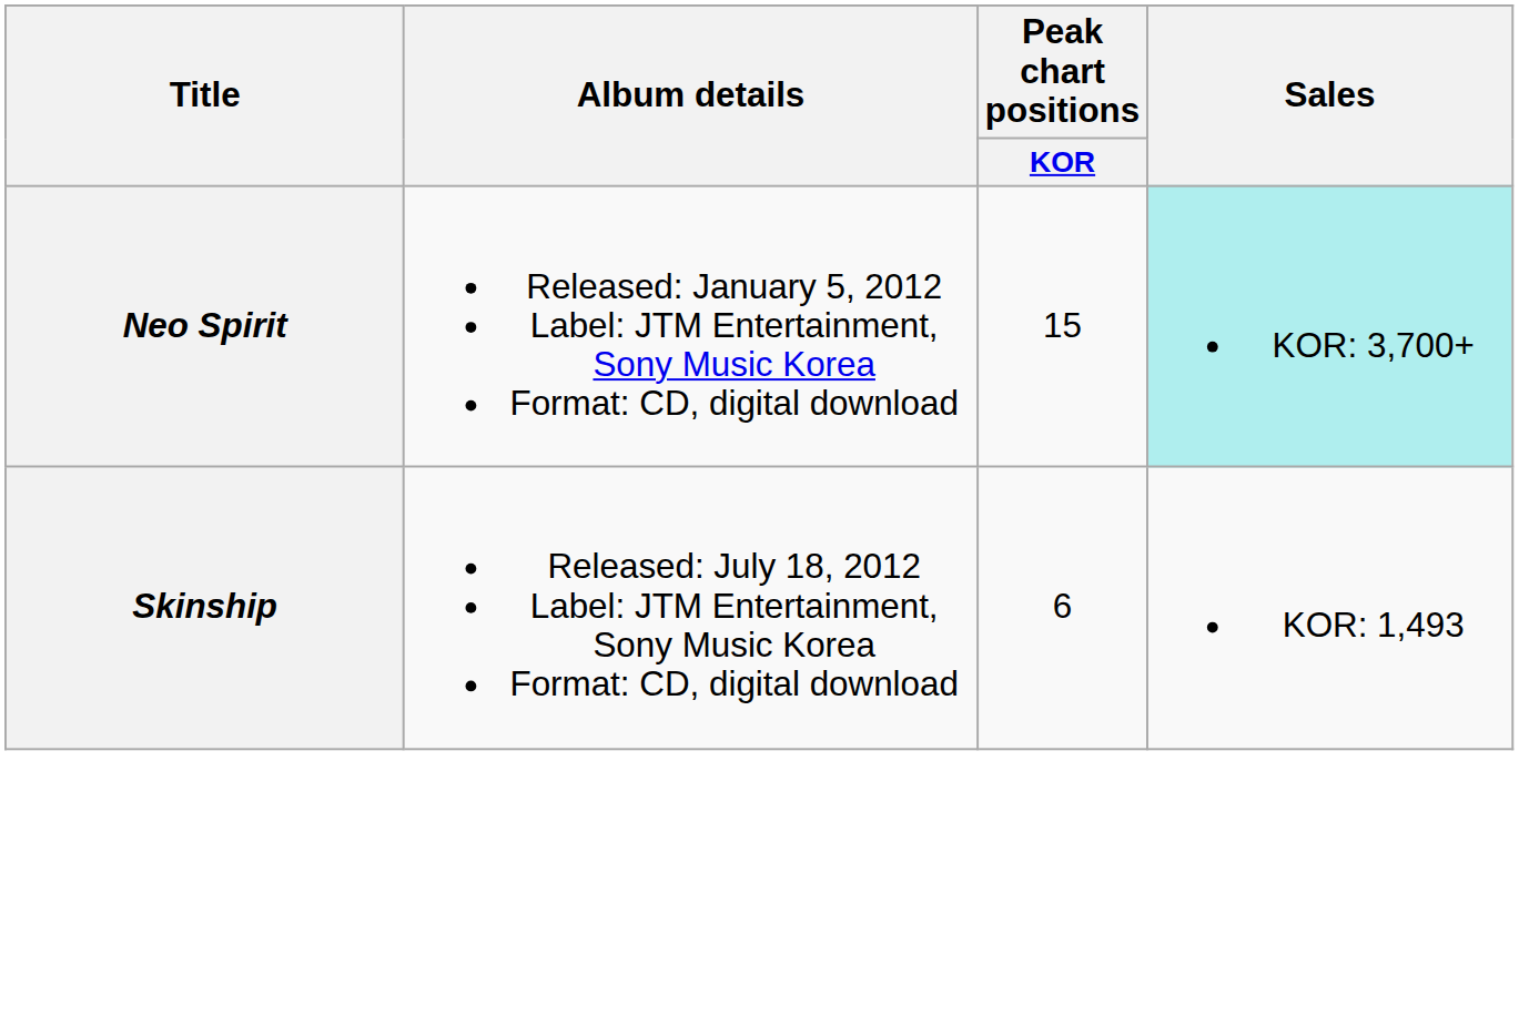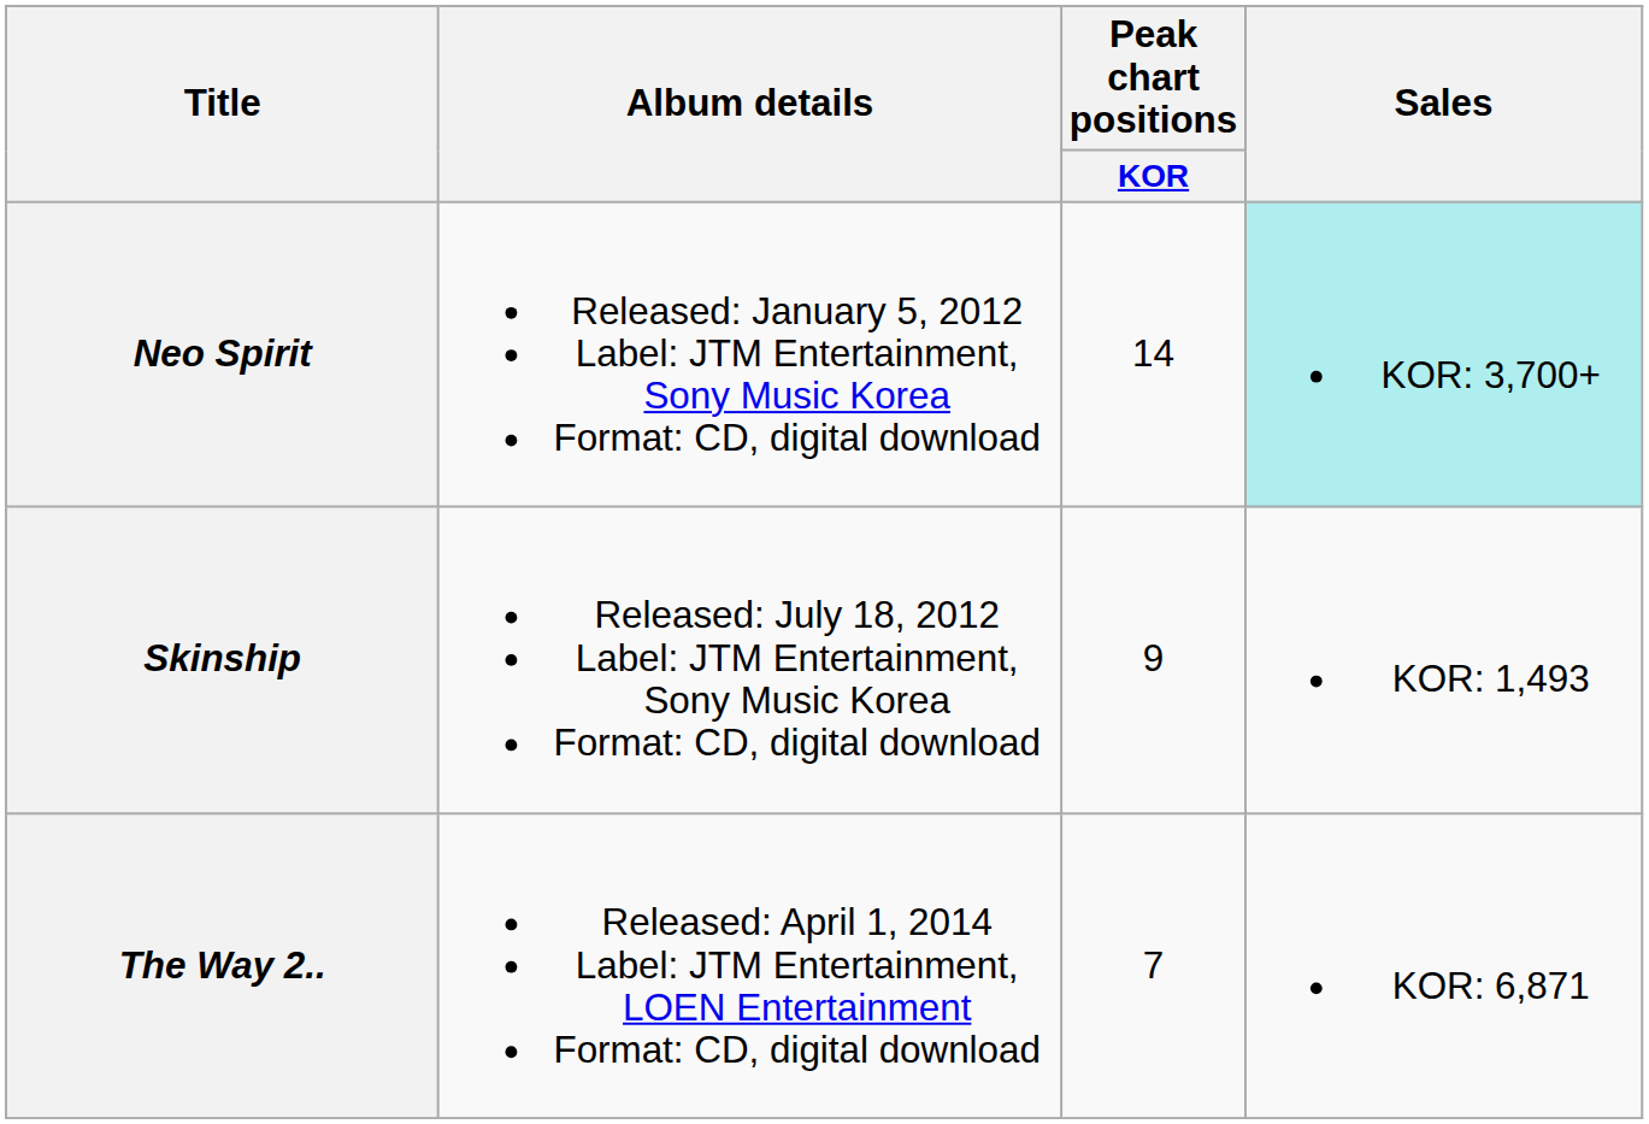Neo Spirit | Peak chart positions / KOR: 15 -> 14
Skinship | Peak chart positions / KOR: 6 -> 9
+ row: The Way 2.. | Released: April 1, 2014 Label: JTM Entertainment, LOEN Entertainment Format: CD, digital download | 7 | KOR: 6,871
